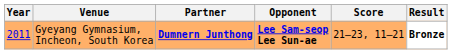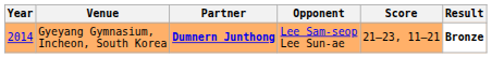Gyeyang Gymnasium, Incheon, South Korea | Year: 2011 -> 2014
Gyeyang Gymnasium, Incheon, South Korea | Opponent: bold -> normal
